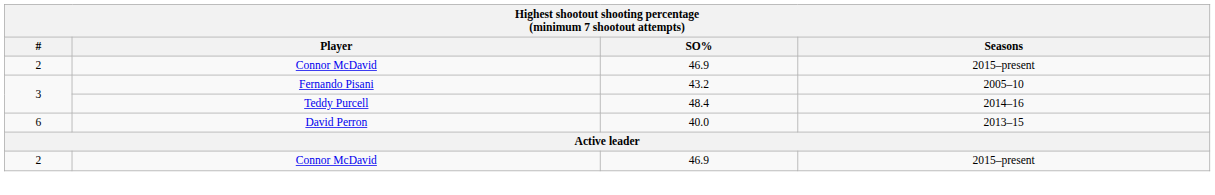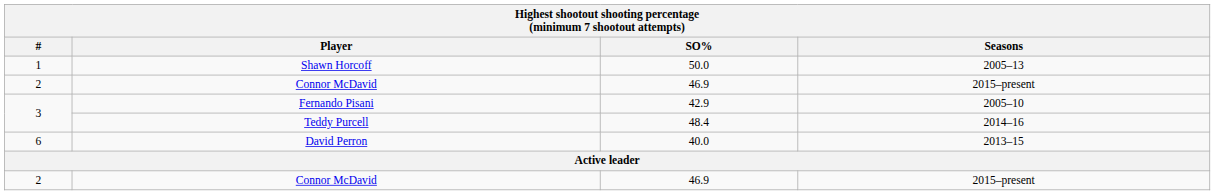+ row: 1 | Shawn Horcoff | 50.0 | 2005–13
Fernando Pisani | SO%: 43.2 -> 42.9
